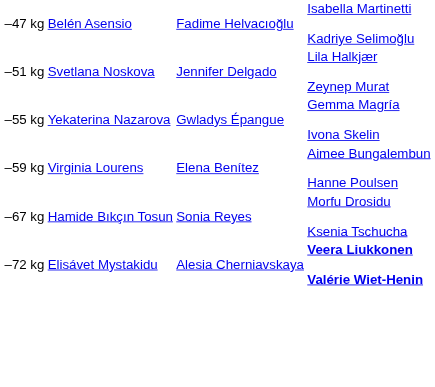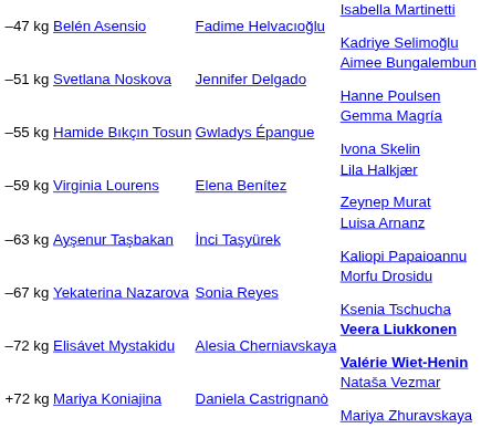–51 kg | column 4: Lila Halkjær Zeynep Murat -> Aimee Bungalembun Hanne Poulsen
–55 kg | column 2: Yekaterina Nazarova -> Hamide Bıkçın Tosun
–59 kg | column 4: Aimee Bungalembun Hanne Poulsen -> Lila Halkjær Zeynep Murat
+ row: –63 kg | Ayşenur Taşbakan | İnci Taşyürek | Luisa Arnanz Kaliopi Papaioannu
–67 kg | column 2: Hamide Bıkçın Tosun -> Yekaterina Nazarova
+ row: +72 kg | Mariya Koniajina | Daniela Castrignanò | Nataša Vezmar Mariya Zhuravskaya
